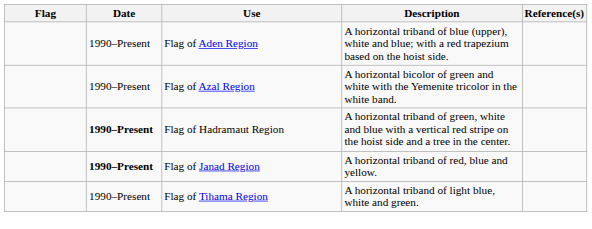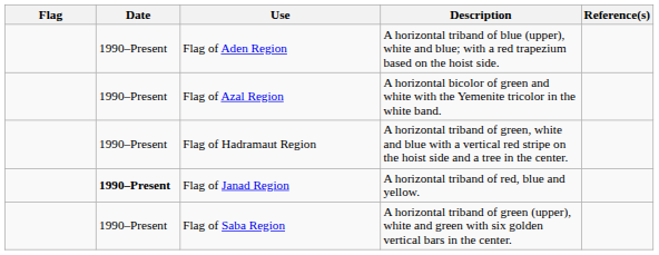Flag of Hadramaut Region | Date: bold -> normal
+ row: 1990–Present | Flag of Saba Region | A horizontal triband of green (upper), white and green with six golden vertical bars in the center.
- row: 1990–Present | Flag of Tihama Region | A horizontal triband of light blue, white and green.
